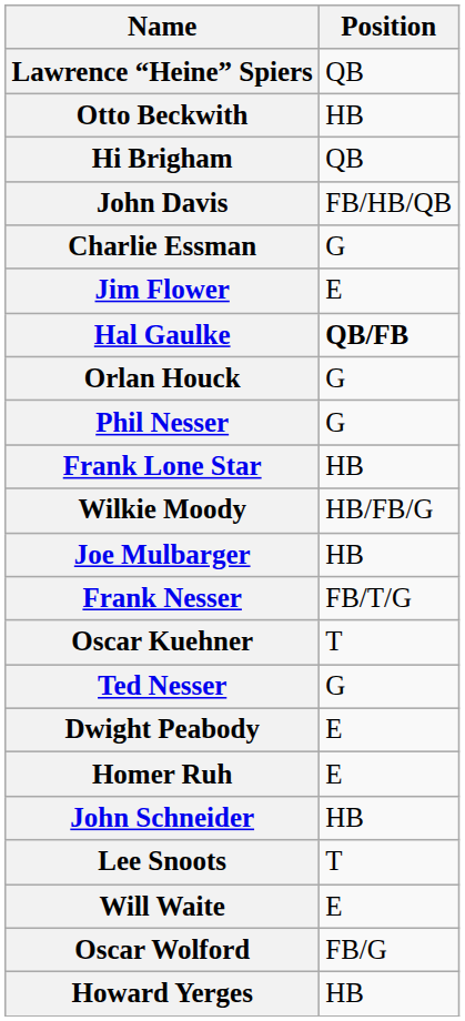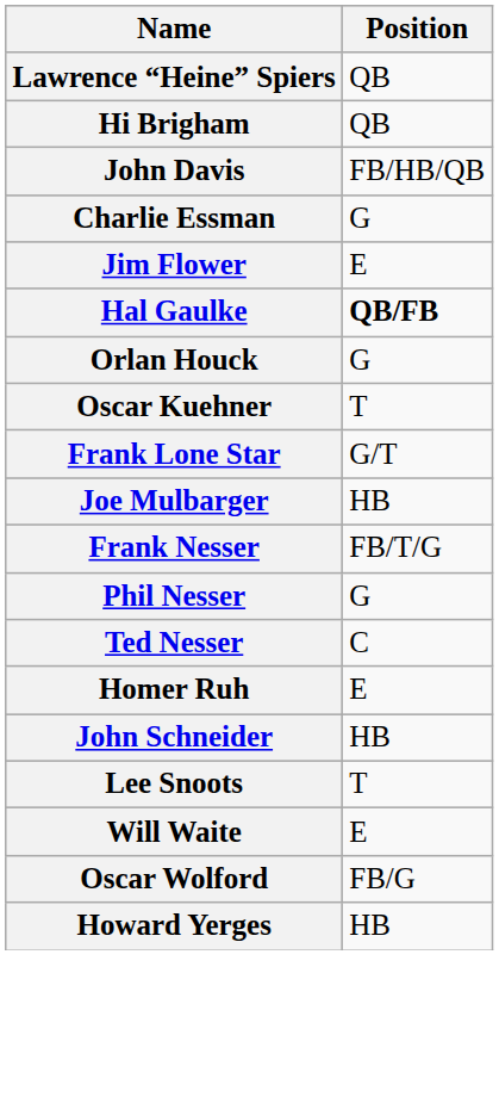- row: Otto Beckwith | HB
rows swapped: Oscar Kuehner <-> Phil Nesser
Frank Lone Star | Position: HB -> G/T
- row: Wilkie Moody | HB/FB/G
Ted Nesser | Position: G -> C
- row: Dwight Peabody | E
